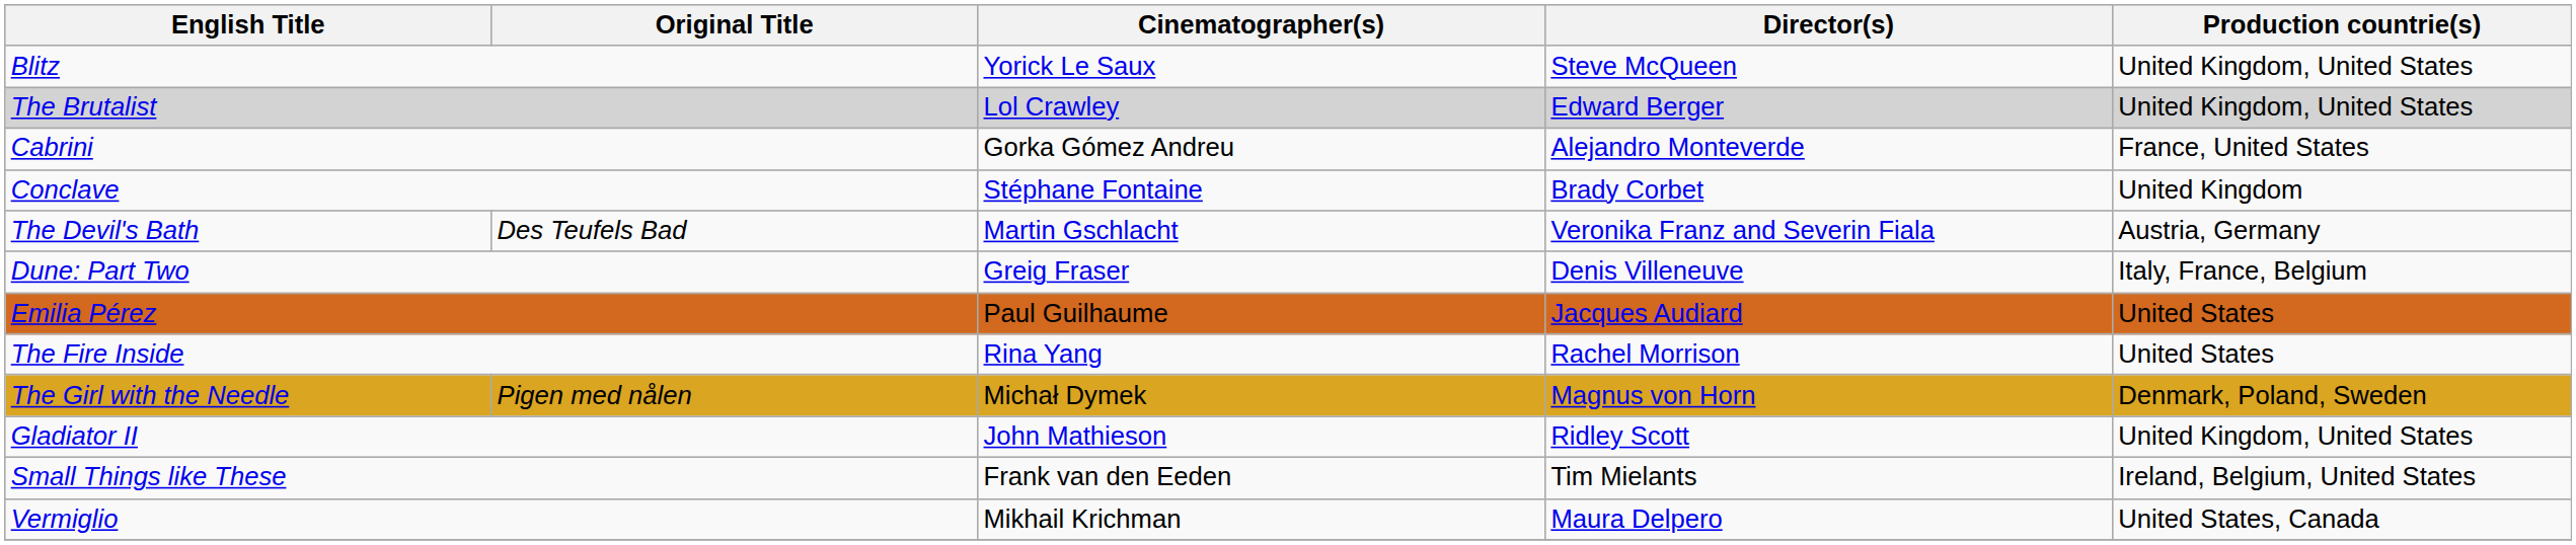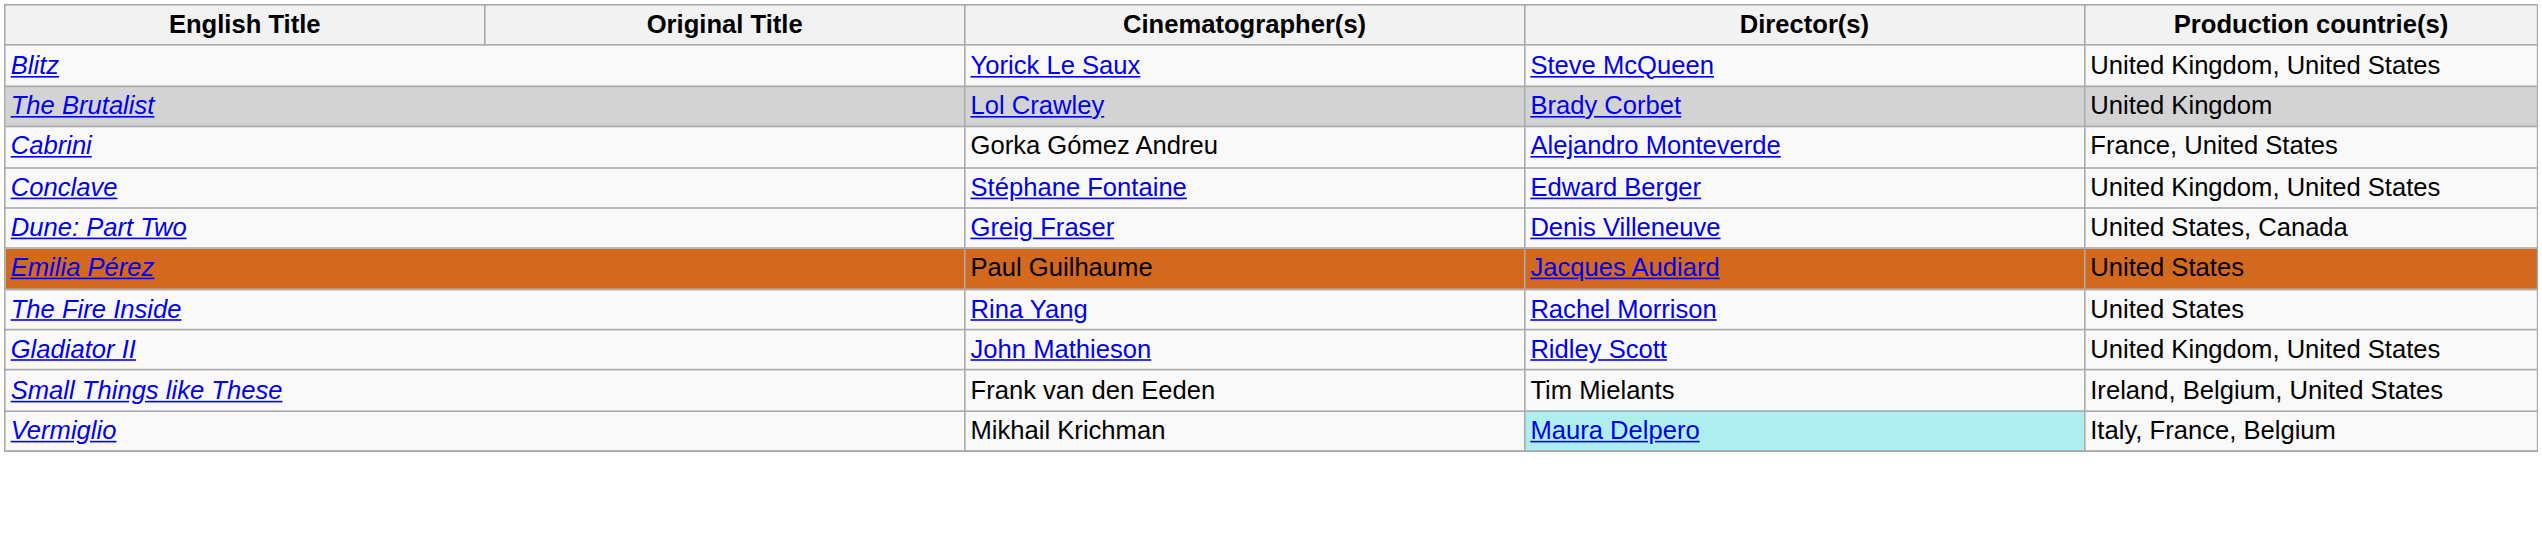The Brutalist | Director(s): Edward Berger -> Brady Corbet
The Brutalist | Production countrie(s): United Kingdom, United States -> United Kingdom
Conclave | Director(s): Brady Corbet -> Edward Berger
Conclave | Production countrie(s): United Kingdom -> United Kingdom, United States
- row: The Devil's Bath | Des Teufels Bad | Martin Gschlacht | Veronika Franz and Severin Fiala | Austria, Germany
Dune: Part Two | Production countrie(s): Italy, France, Belgium -> United States, Canada
- row: The Girl with the Needle | Pigen med nålen | Michał Dymek | Magnus von Horn | Denmark, Poland, Sweden
Vermiglio | Director(s): no background -> paleturquoise background
Vermiglio | Production countrie(s): United States, Canada -> Italy, France, Belgium
